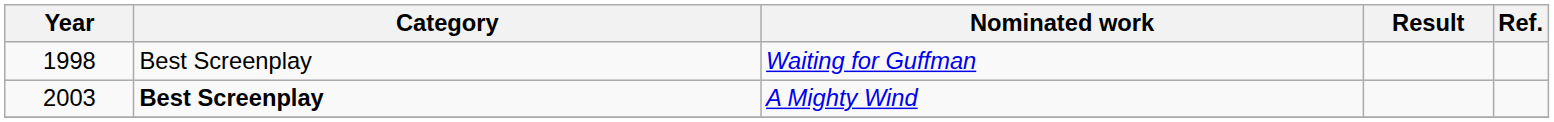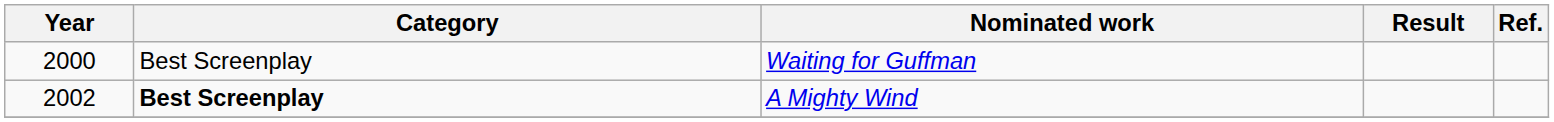Waiting for Guffman | Year: 1998 -> 2000
A Mighty Wind | Year: 2003 -> 2002
